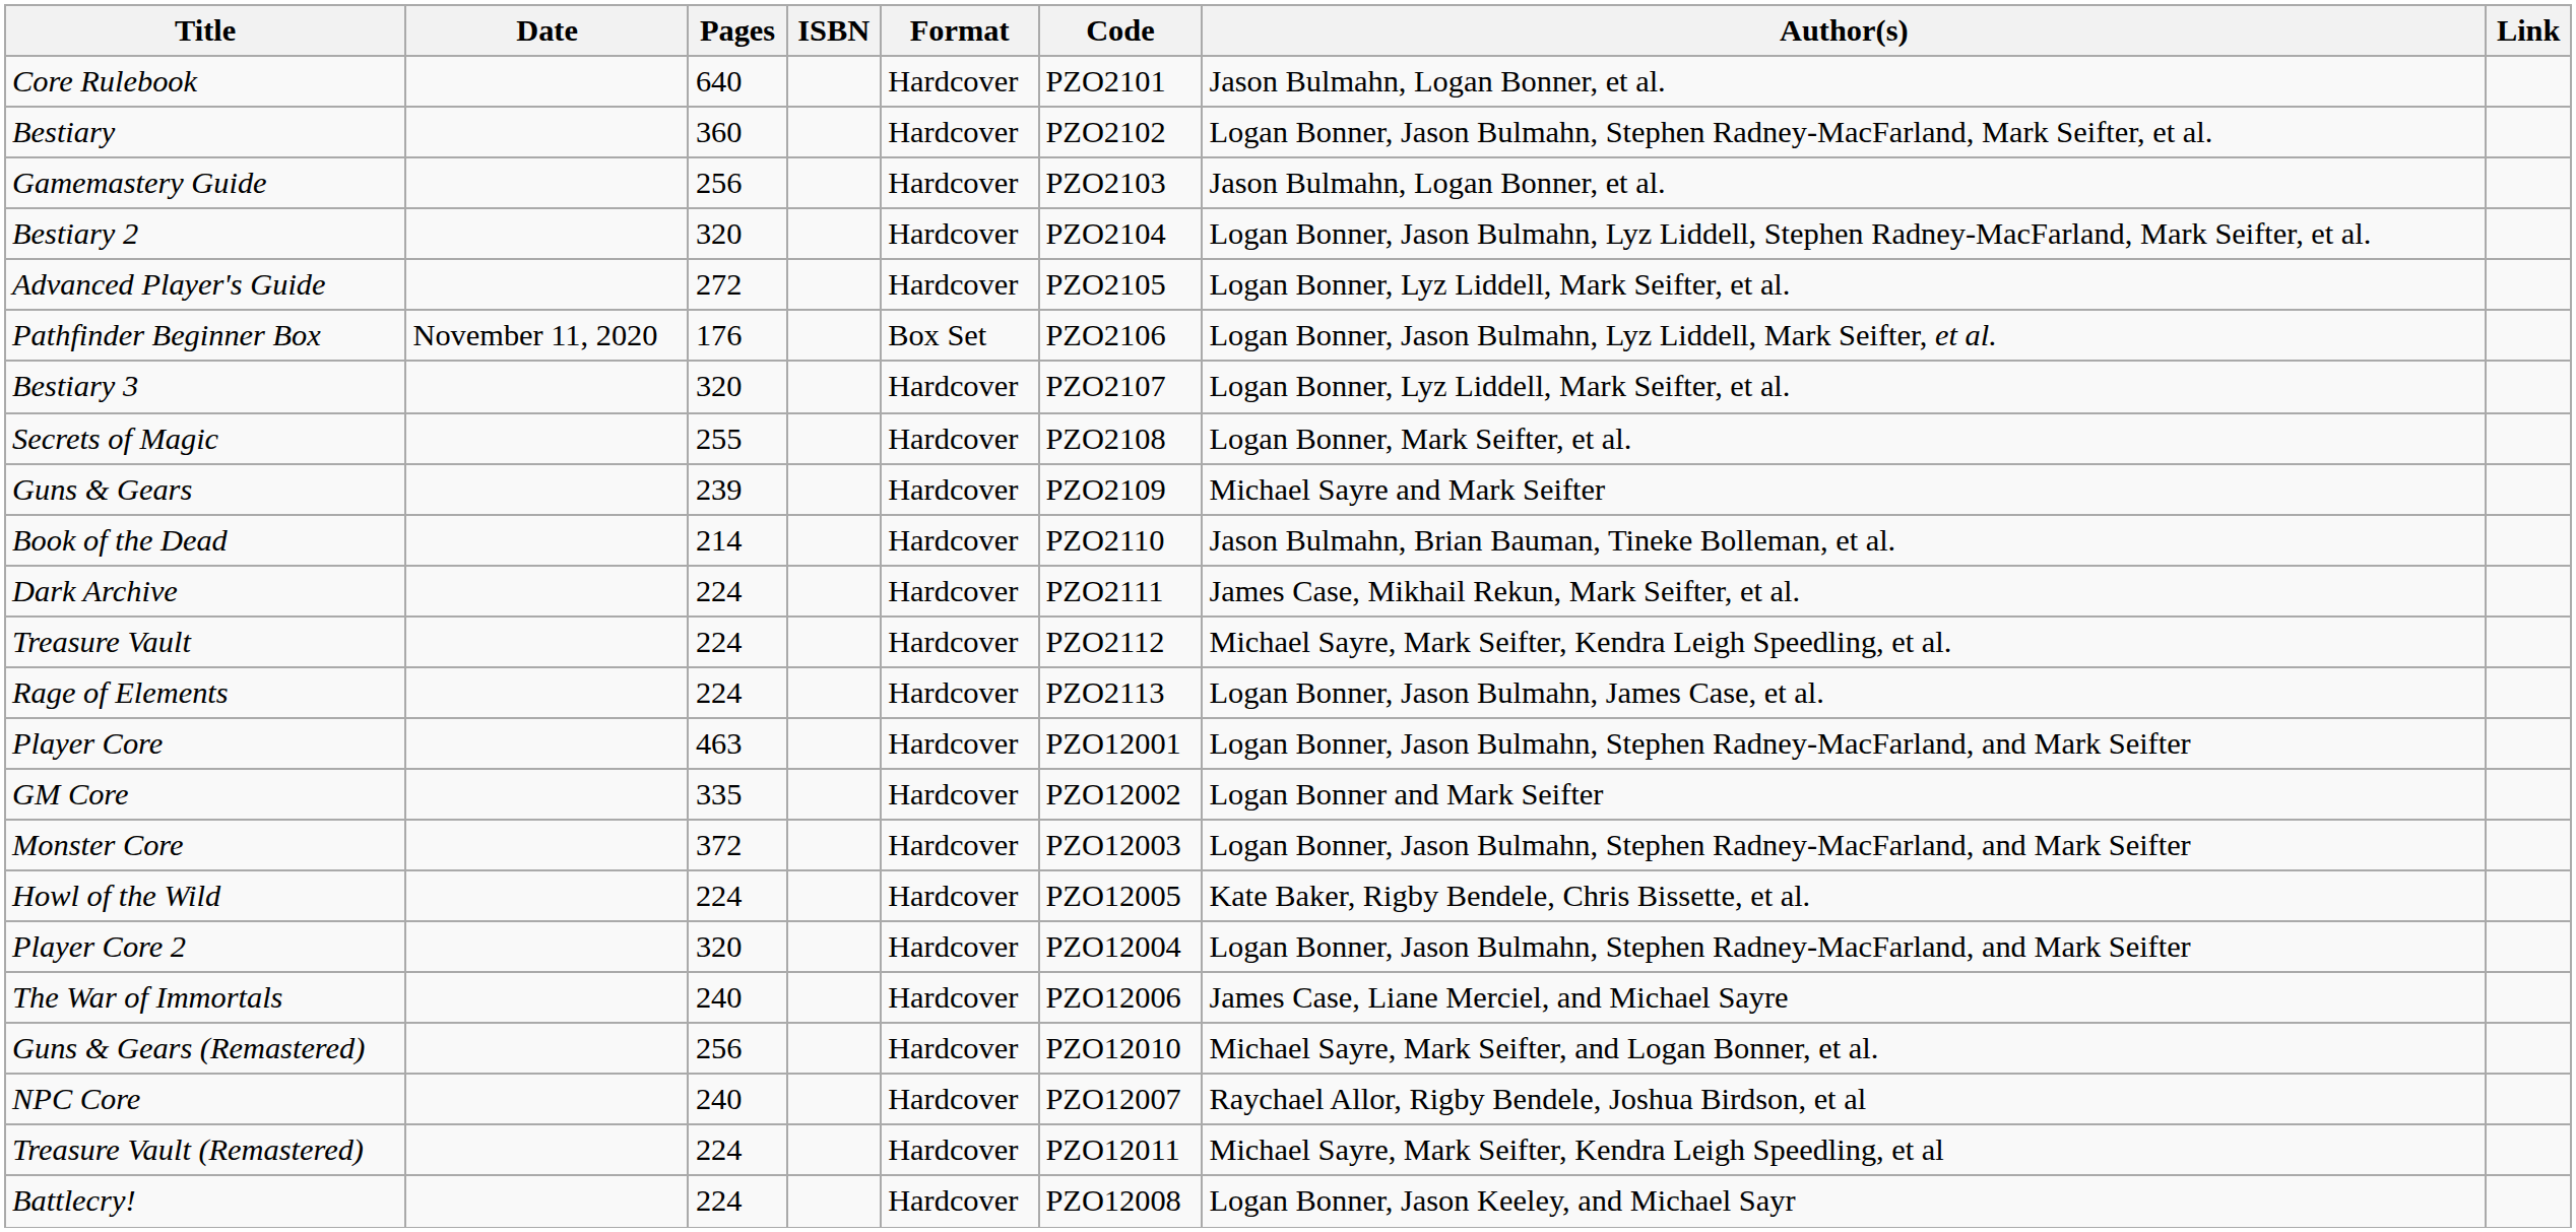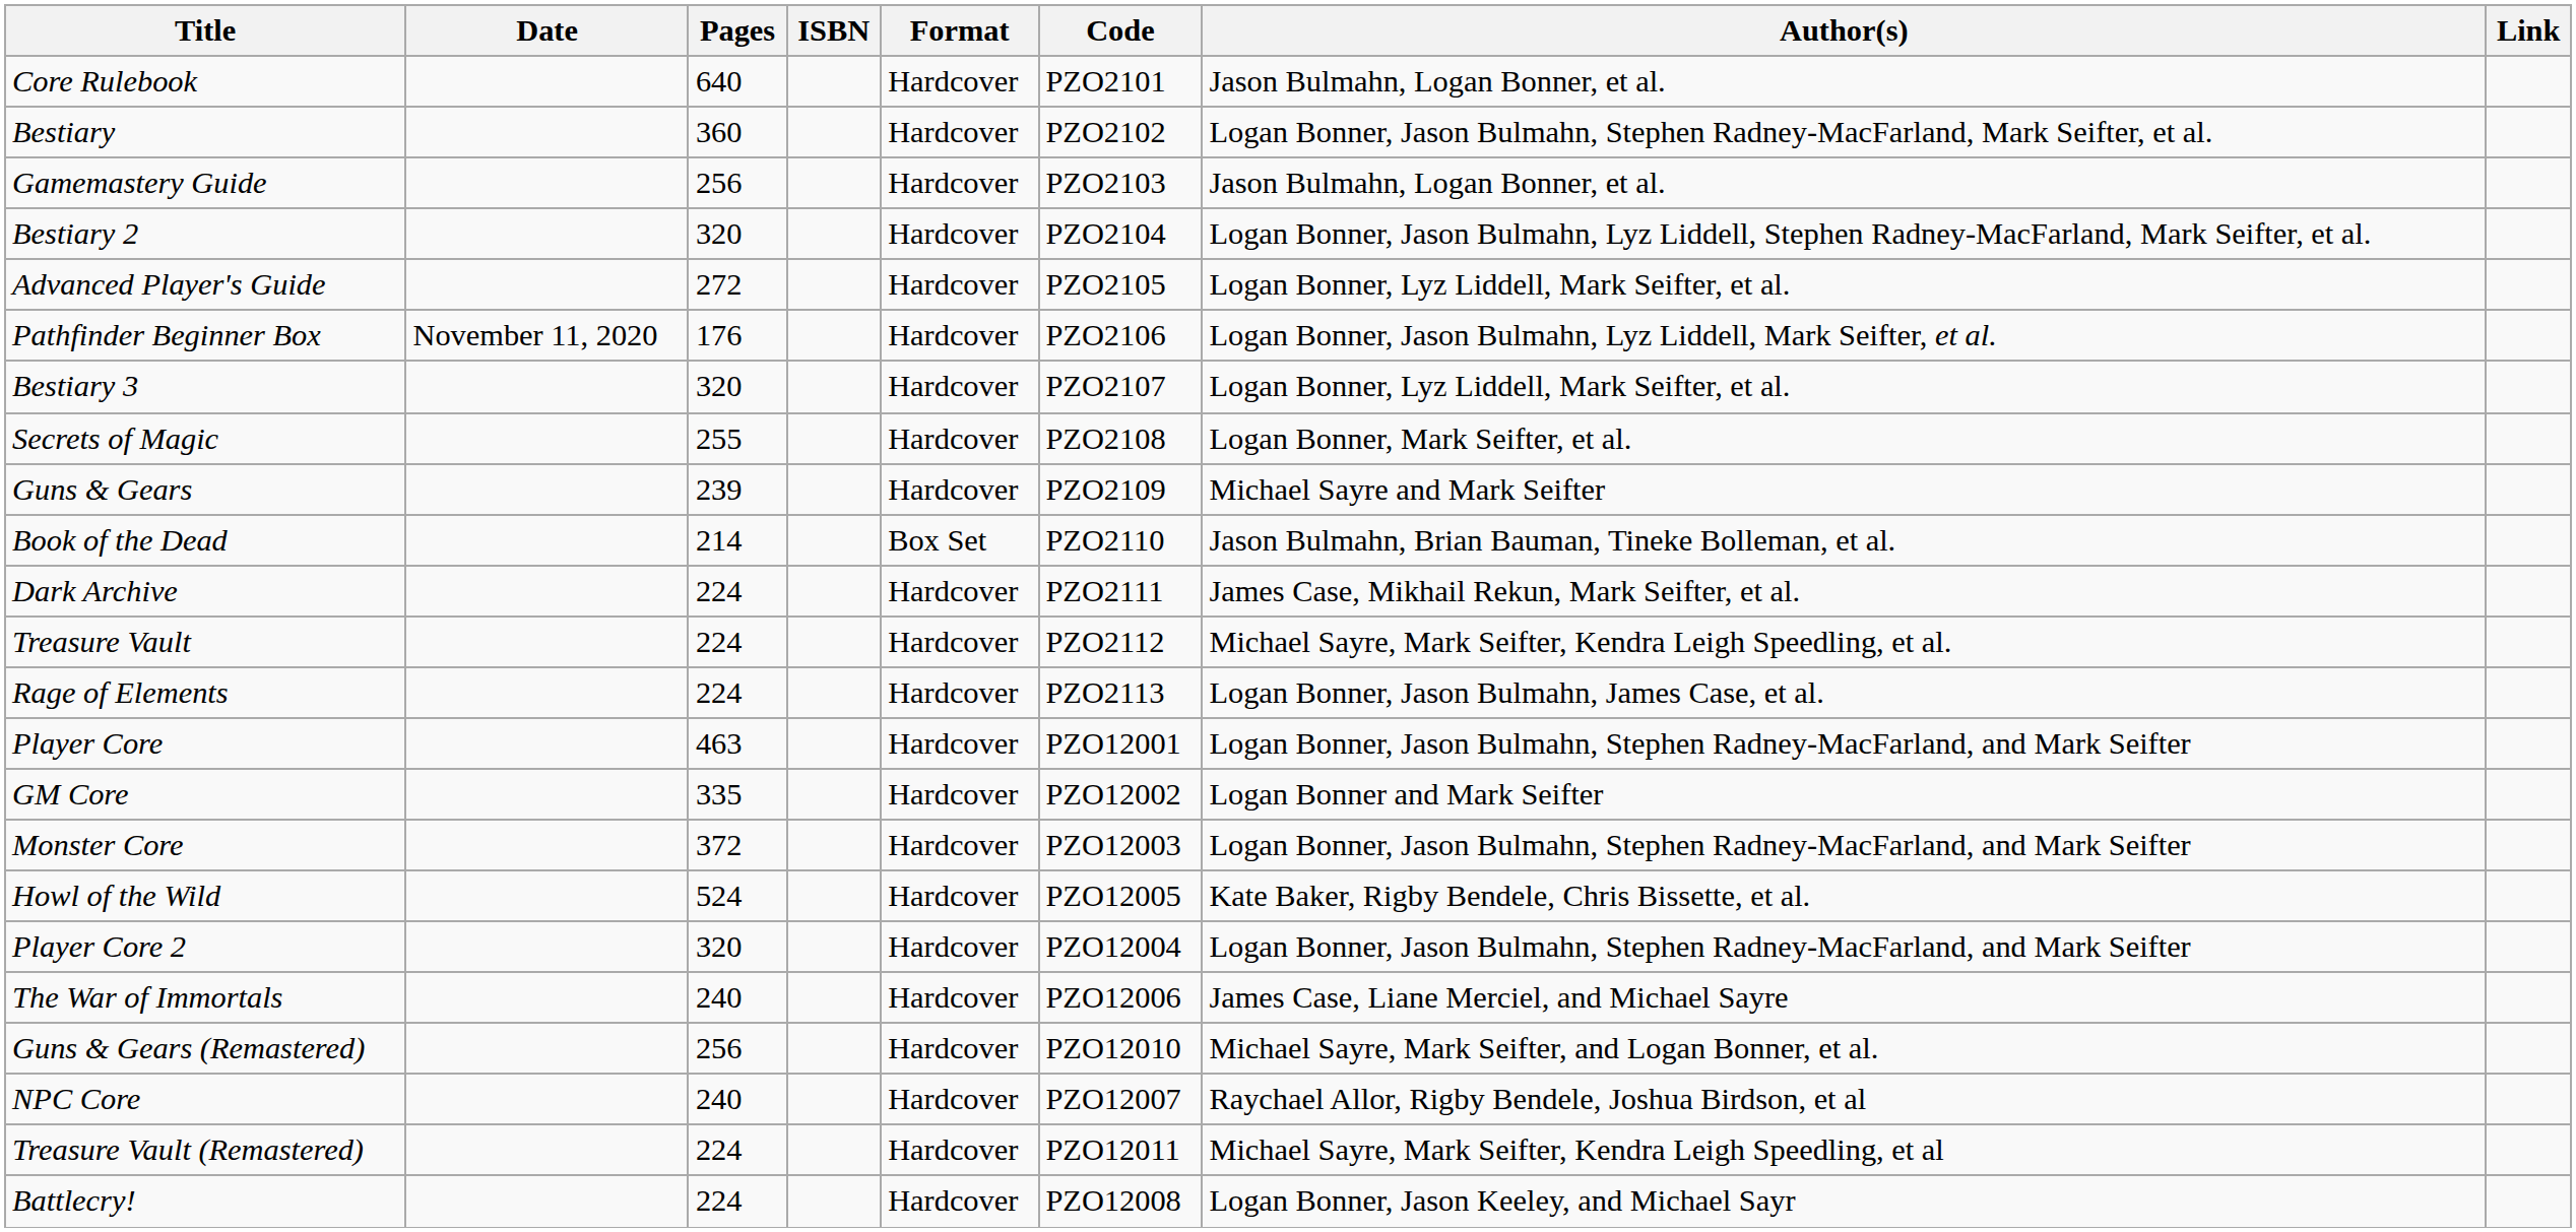Pathfinder Beginner Box | Format: Box Set -> Hardcover
Book of the Dead | Format: Hardcover -> Box Set
Howl of the Wild | Pages: 224 -> 524
